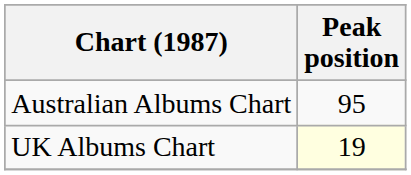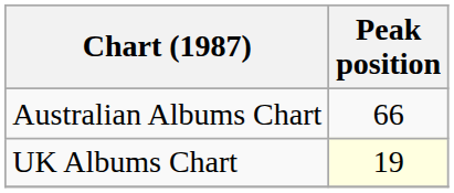Australian Albums Chart | Peak position: 95 -> 66
